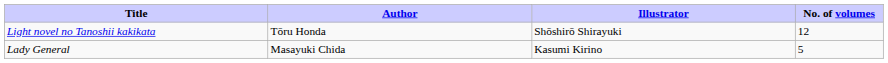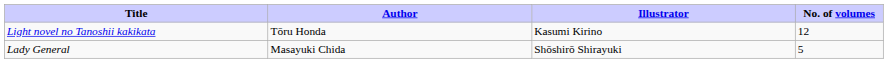Light novel no Tanoshii kakikata | Illustrator: Shōshirō Shirayuki -> Kasumi Kirino
Lady General | Illustrator: Kasumi Kirino -> Shōshirō Shirayuki
